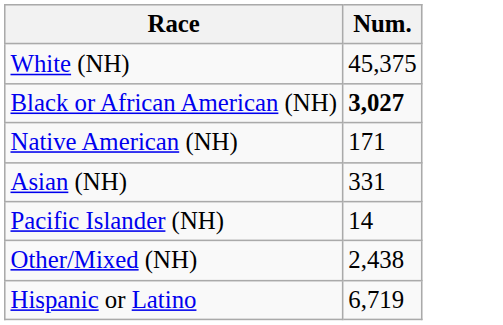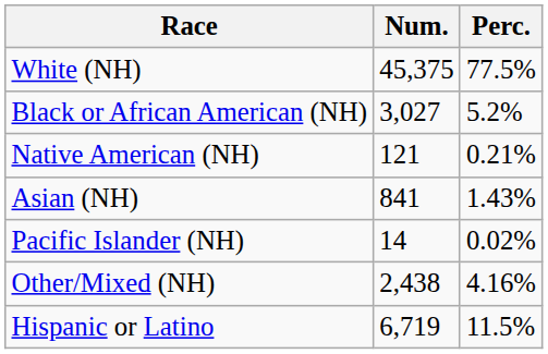+ column: Perc. | 77.5% | 5.2% | 0.21% | 1.43% | 0.02% | 4.16% | 11.5%
Black or African American (NH) | Num.: bold -> normal
Native American (NH) | Num.: 171 -> 121
Asian (NH) | Num.: 331 -> 841
